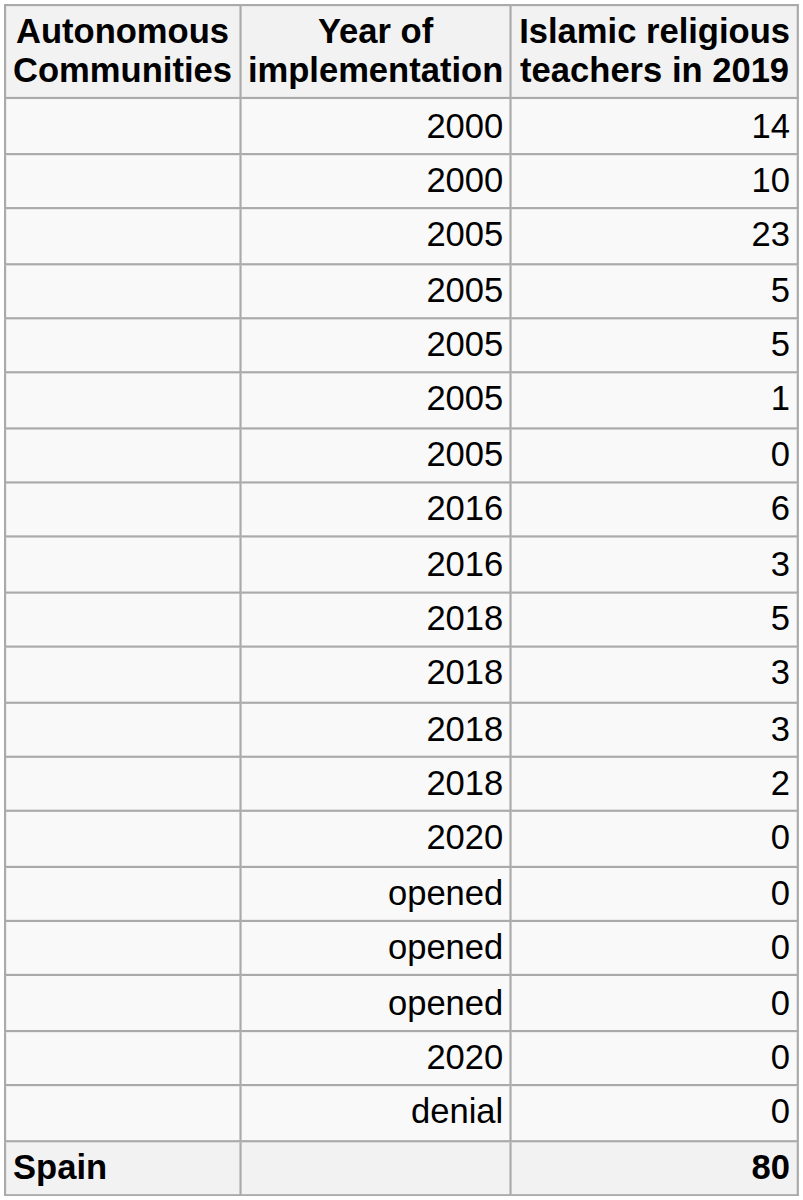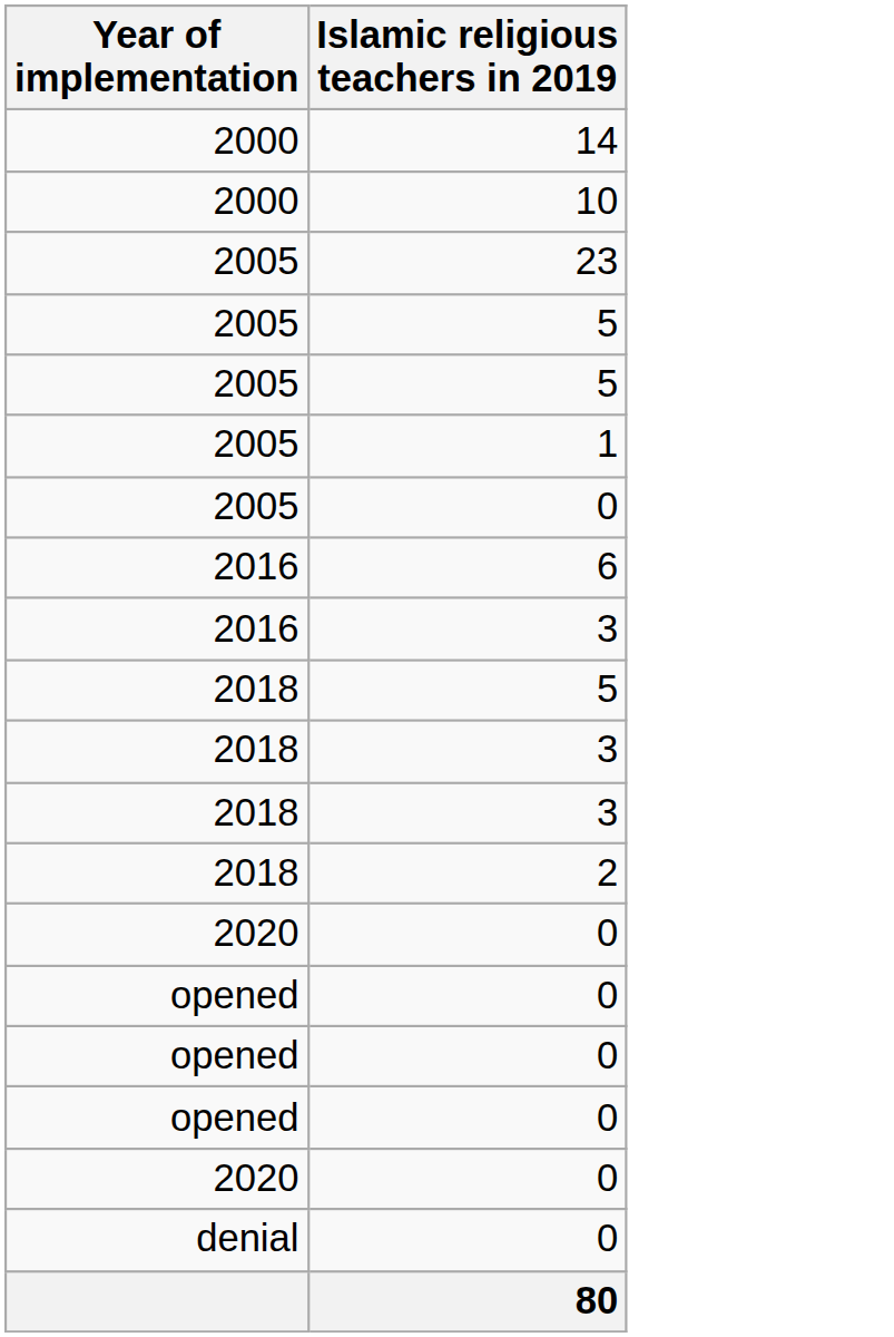- column: Autonomous Communities | Spain
